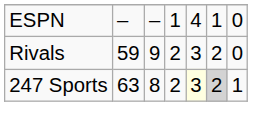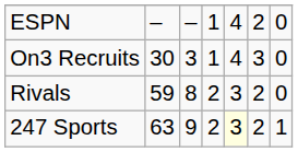ESPN | column 6: 1 -> 2
+ row: On3 Recruits | 30 | 3 | 1 | 4 | 3 | 0
Rivals | column 3: 9 -> 8
247 Sports | column 3: 8 -> 9
247 Sports | column 6: lightgrey background -> no background
